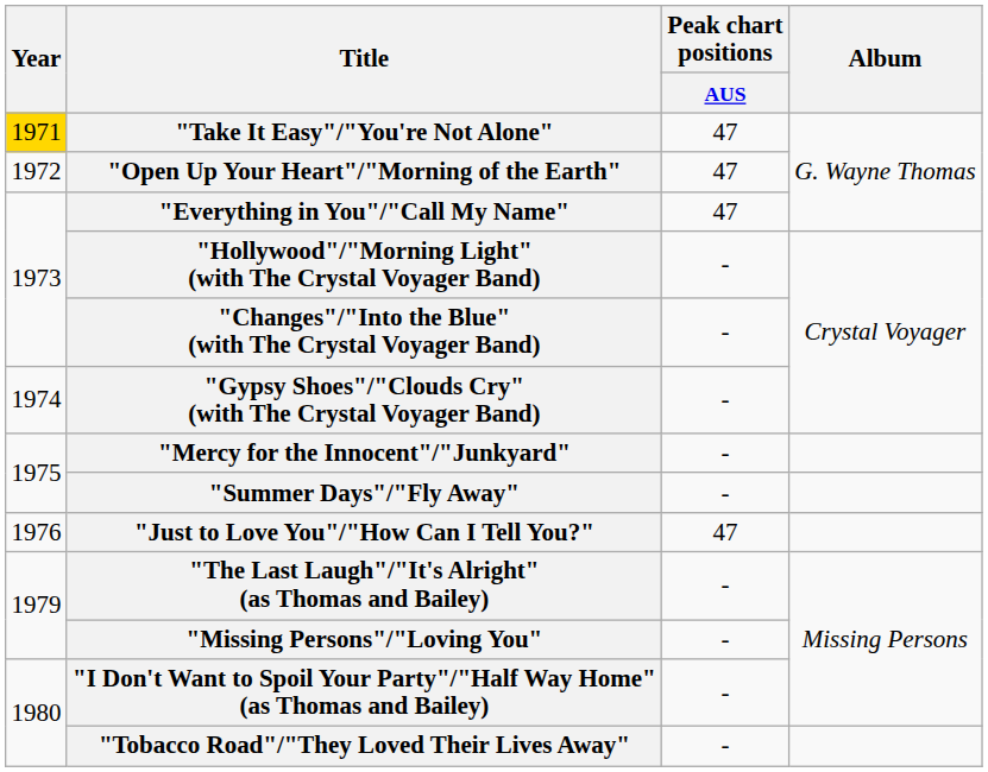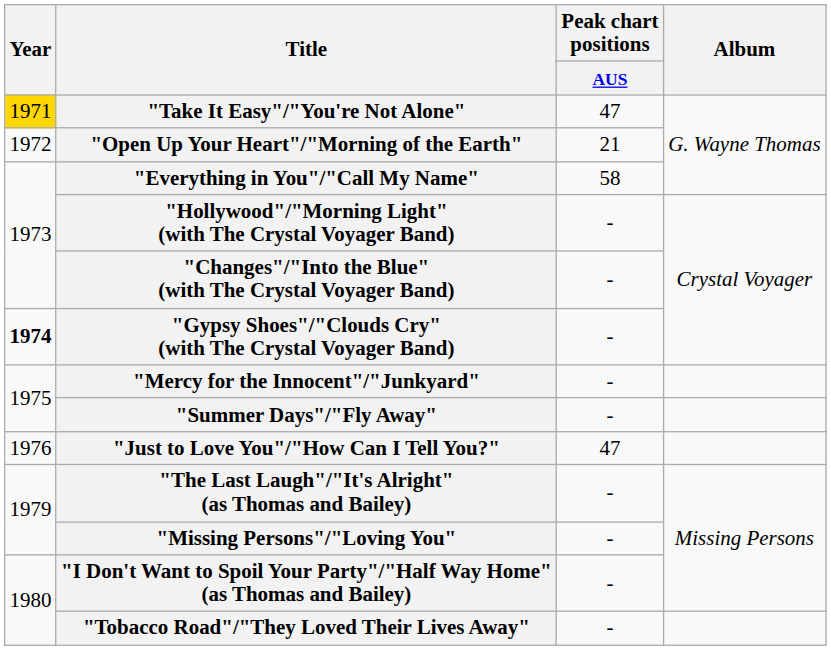"Open Up Your Heart"/"Morning of the Earth" | Peak chart positions / AUS: 47 -> 21
"Everything in You"/"Call My Name" | Peak chart positions / AUS: 47 -> 58
"Gypsy Shoes"/"Clouds Cry" (with The Crystal Voyager Band) | Year: normal -> bold
